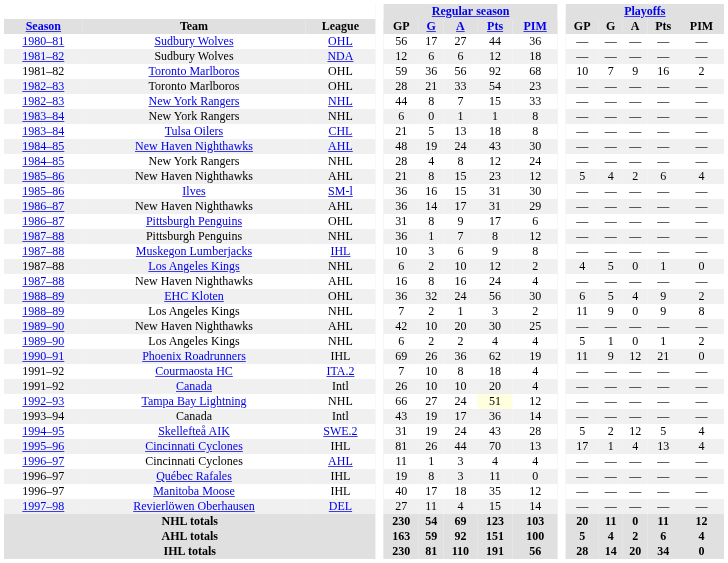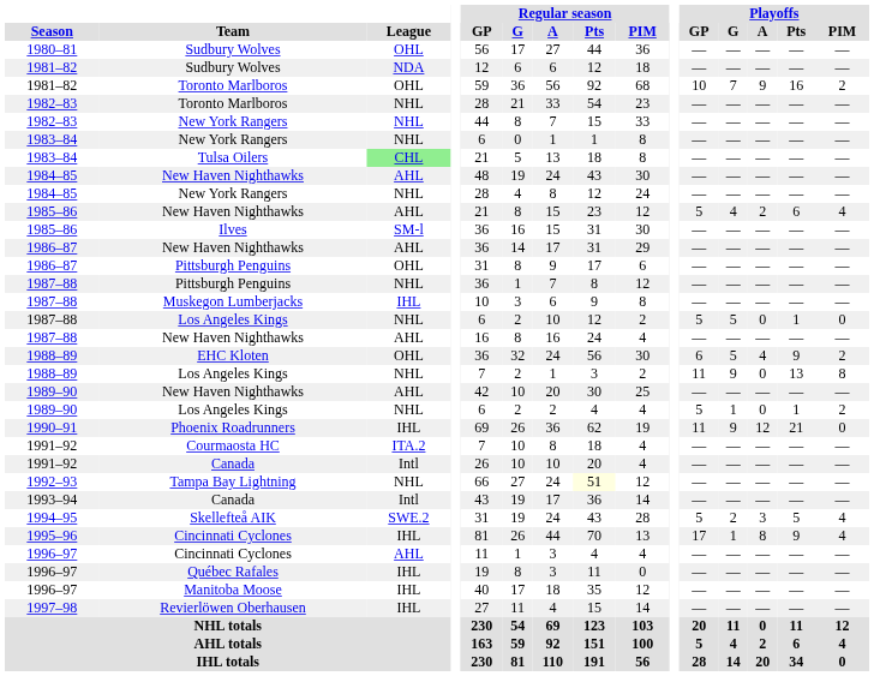1982–83 / Toronto Marlboros | League: OHL -> NHL
Tulsa Oilers | League: no background -> lightgreen background
1987–88 / Los Angeles Kings | Playoffs / GP: 4 -> 5
1988–89 / Los Angeles Kings | Playoffs / Pts: 9 -> 13
Skellefteå AIK | Playoffs / A: 12 -> 3
1995–96 / Cincinnati Cyclones | Playoffs / A: 4 -> 8
1995–96 / Cincinnati Cyclones | Playoffs / Pts: 13 -> 9
Revierlöwen Oberhausen | League: DEL -> IHL
